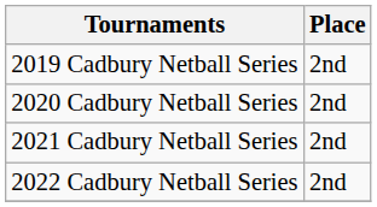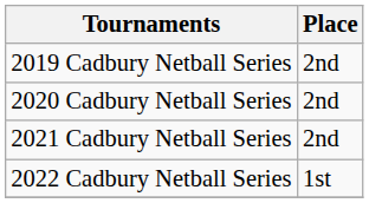2022 Cadbury Netball Series | Place: 2nd -> 1st
